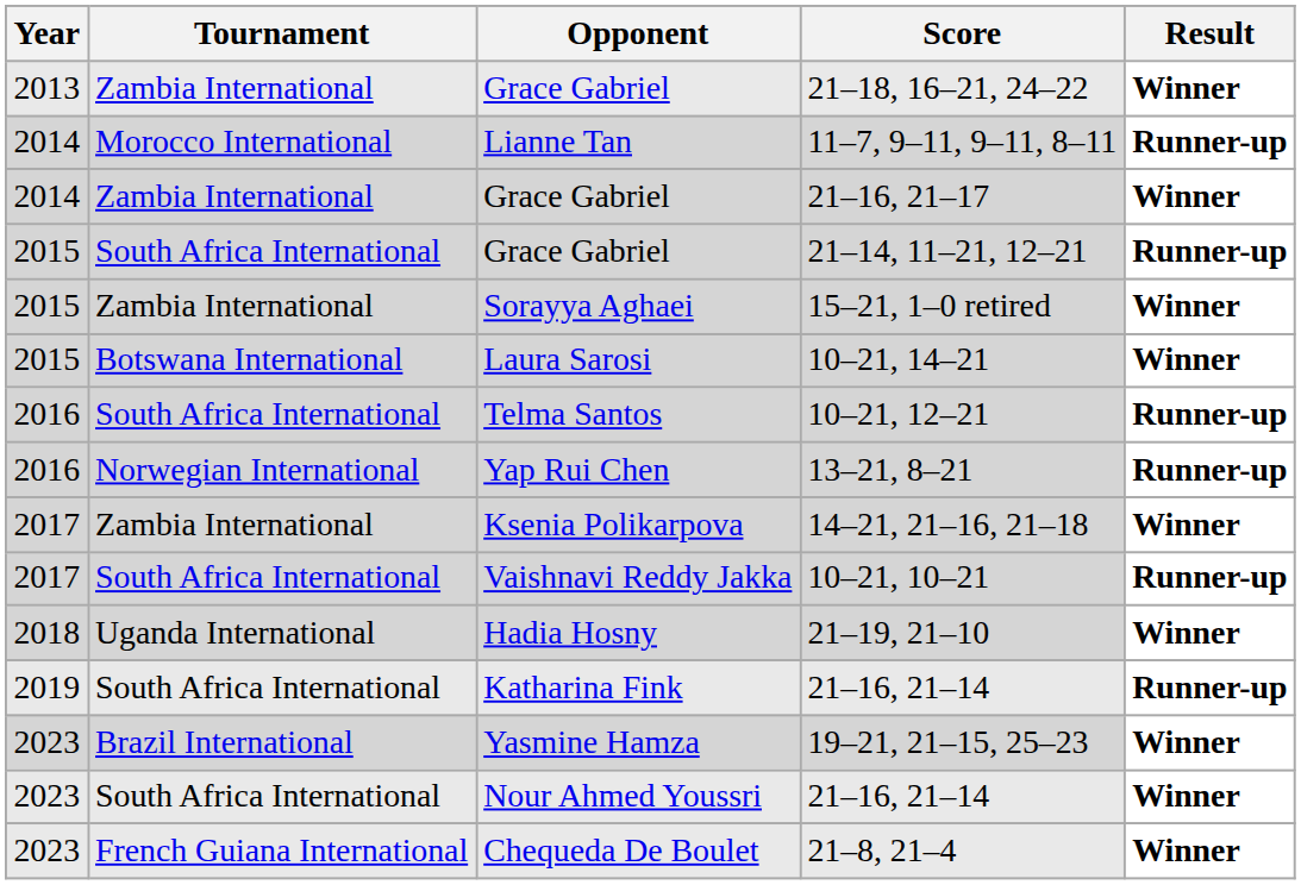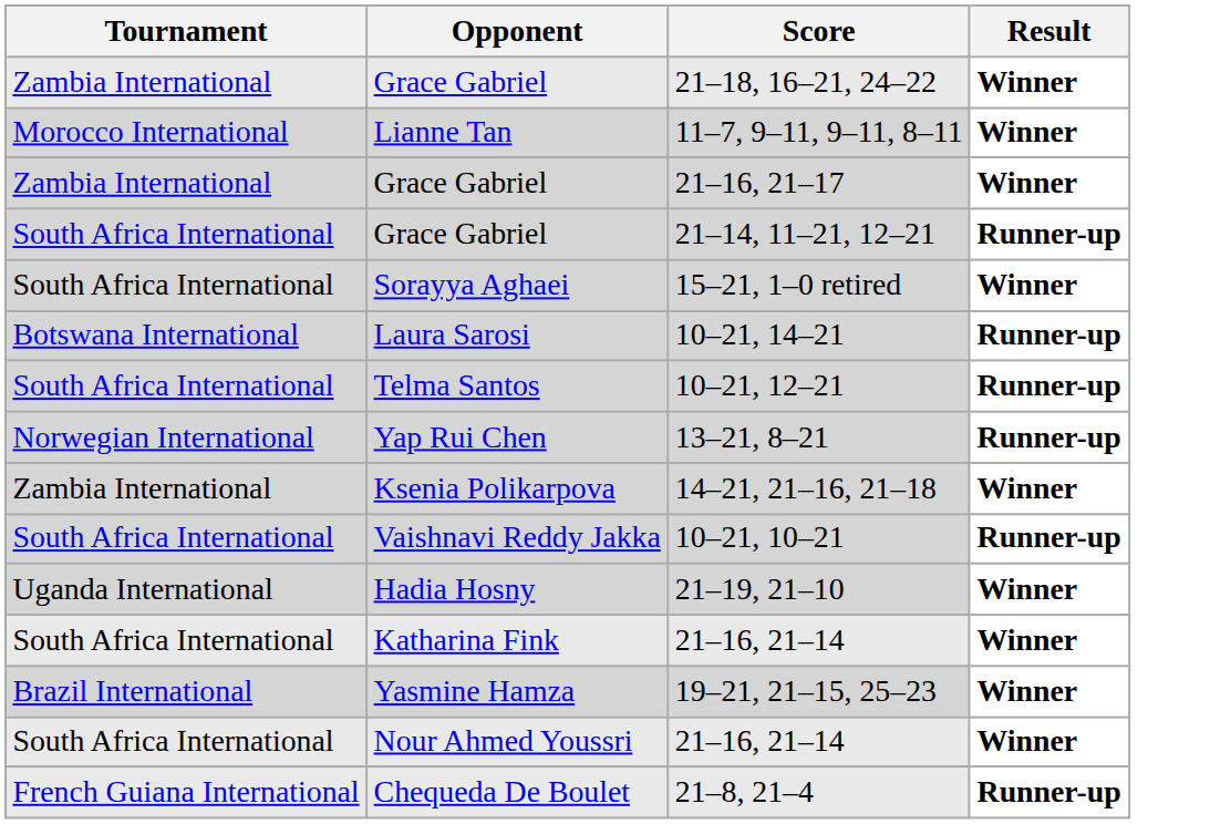- column: Year | 2013 | 2014 | 2014 | 2015 | 2015 | 2015 | 2016 | 2016 | 2017 | 2017 | 2018 | 2019 | 2023 | 2023 | 2023
11–7, 9–11, 9–11, 8–11 | Result: Runner-up -> Winner
15–21, 1–0 retired | Tournament: Zambia International -> South Africa International
10–21, 14–21 | Result: Winner -> Runner-up
Katharina Fink / 21–16, 21–14 | Result: Runner-up -> Winner
21–8, 21–4 | Result: Winner -> Runner-up
